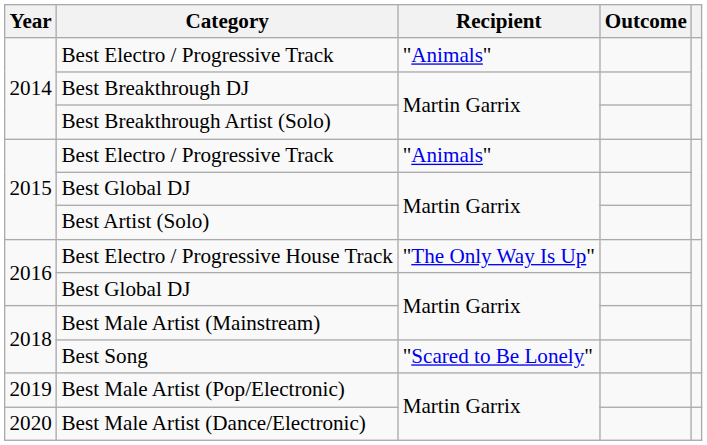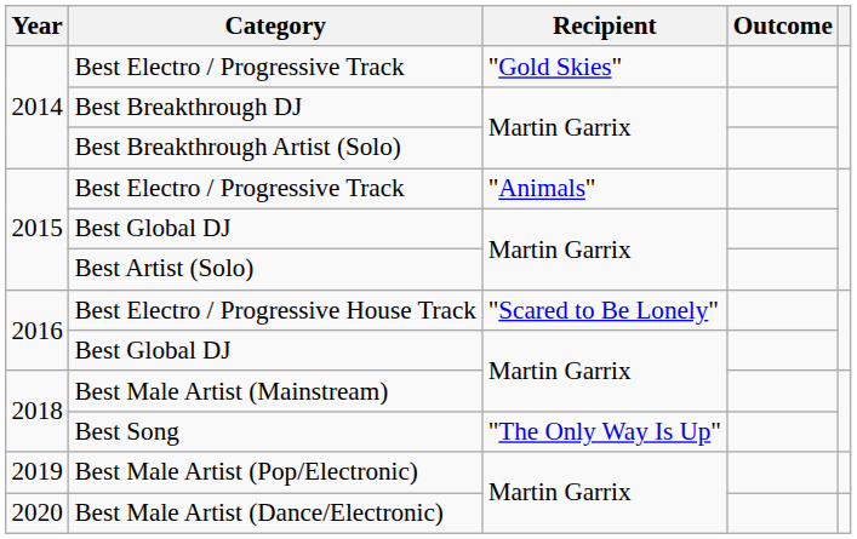2014 / Best Electro / Progressive Track | Recipient: "Animals" -> "Gold Skies"
Best Electro / Progressive House Track | Recipient: "The Only Way Is Up" -> "Scared to Be Lonely"
Best Song | Recipient: "Scared to Be Lonely" -> "The Only Way Is Up"
